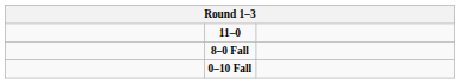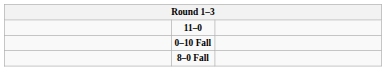rows swapped: 0–10 Fall <-> 8–0 Fall
